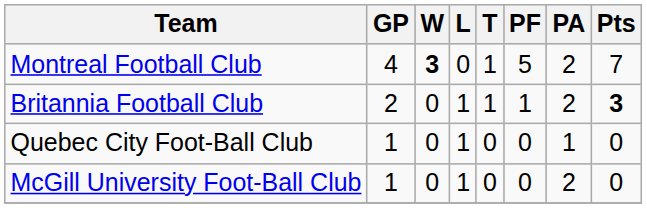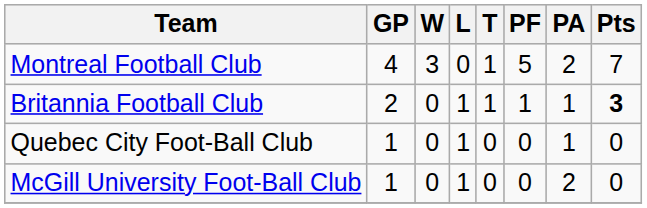Montreal Football Club | W: bold -> normal
Britannia Football Club | PA: 2 -> 1
